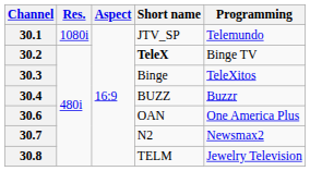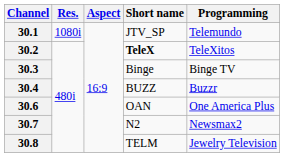30.2 | Programming: Binge TV -> TeleXitos
30.3 | Programming: TeleXitos -> Binge TV
